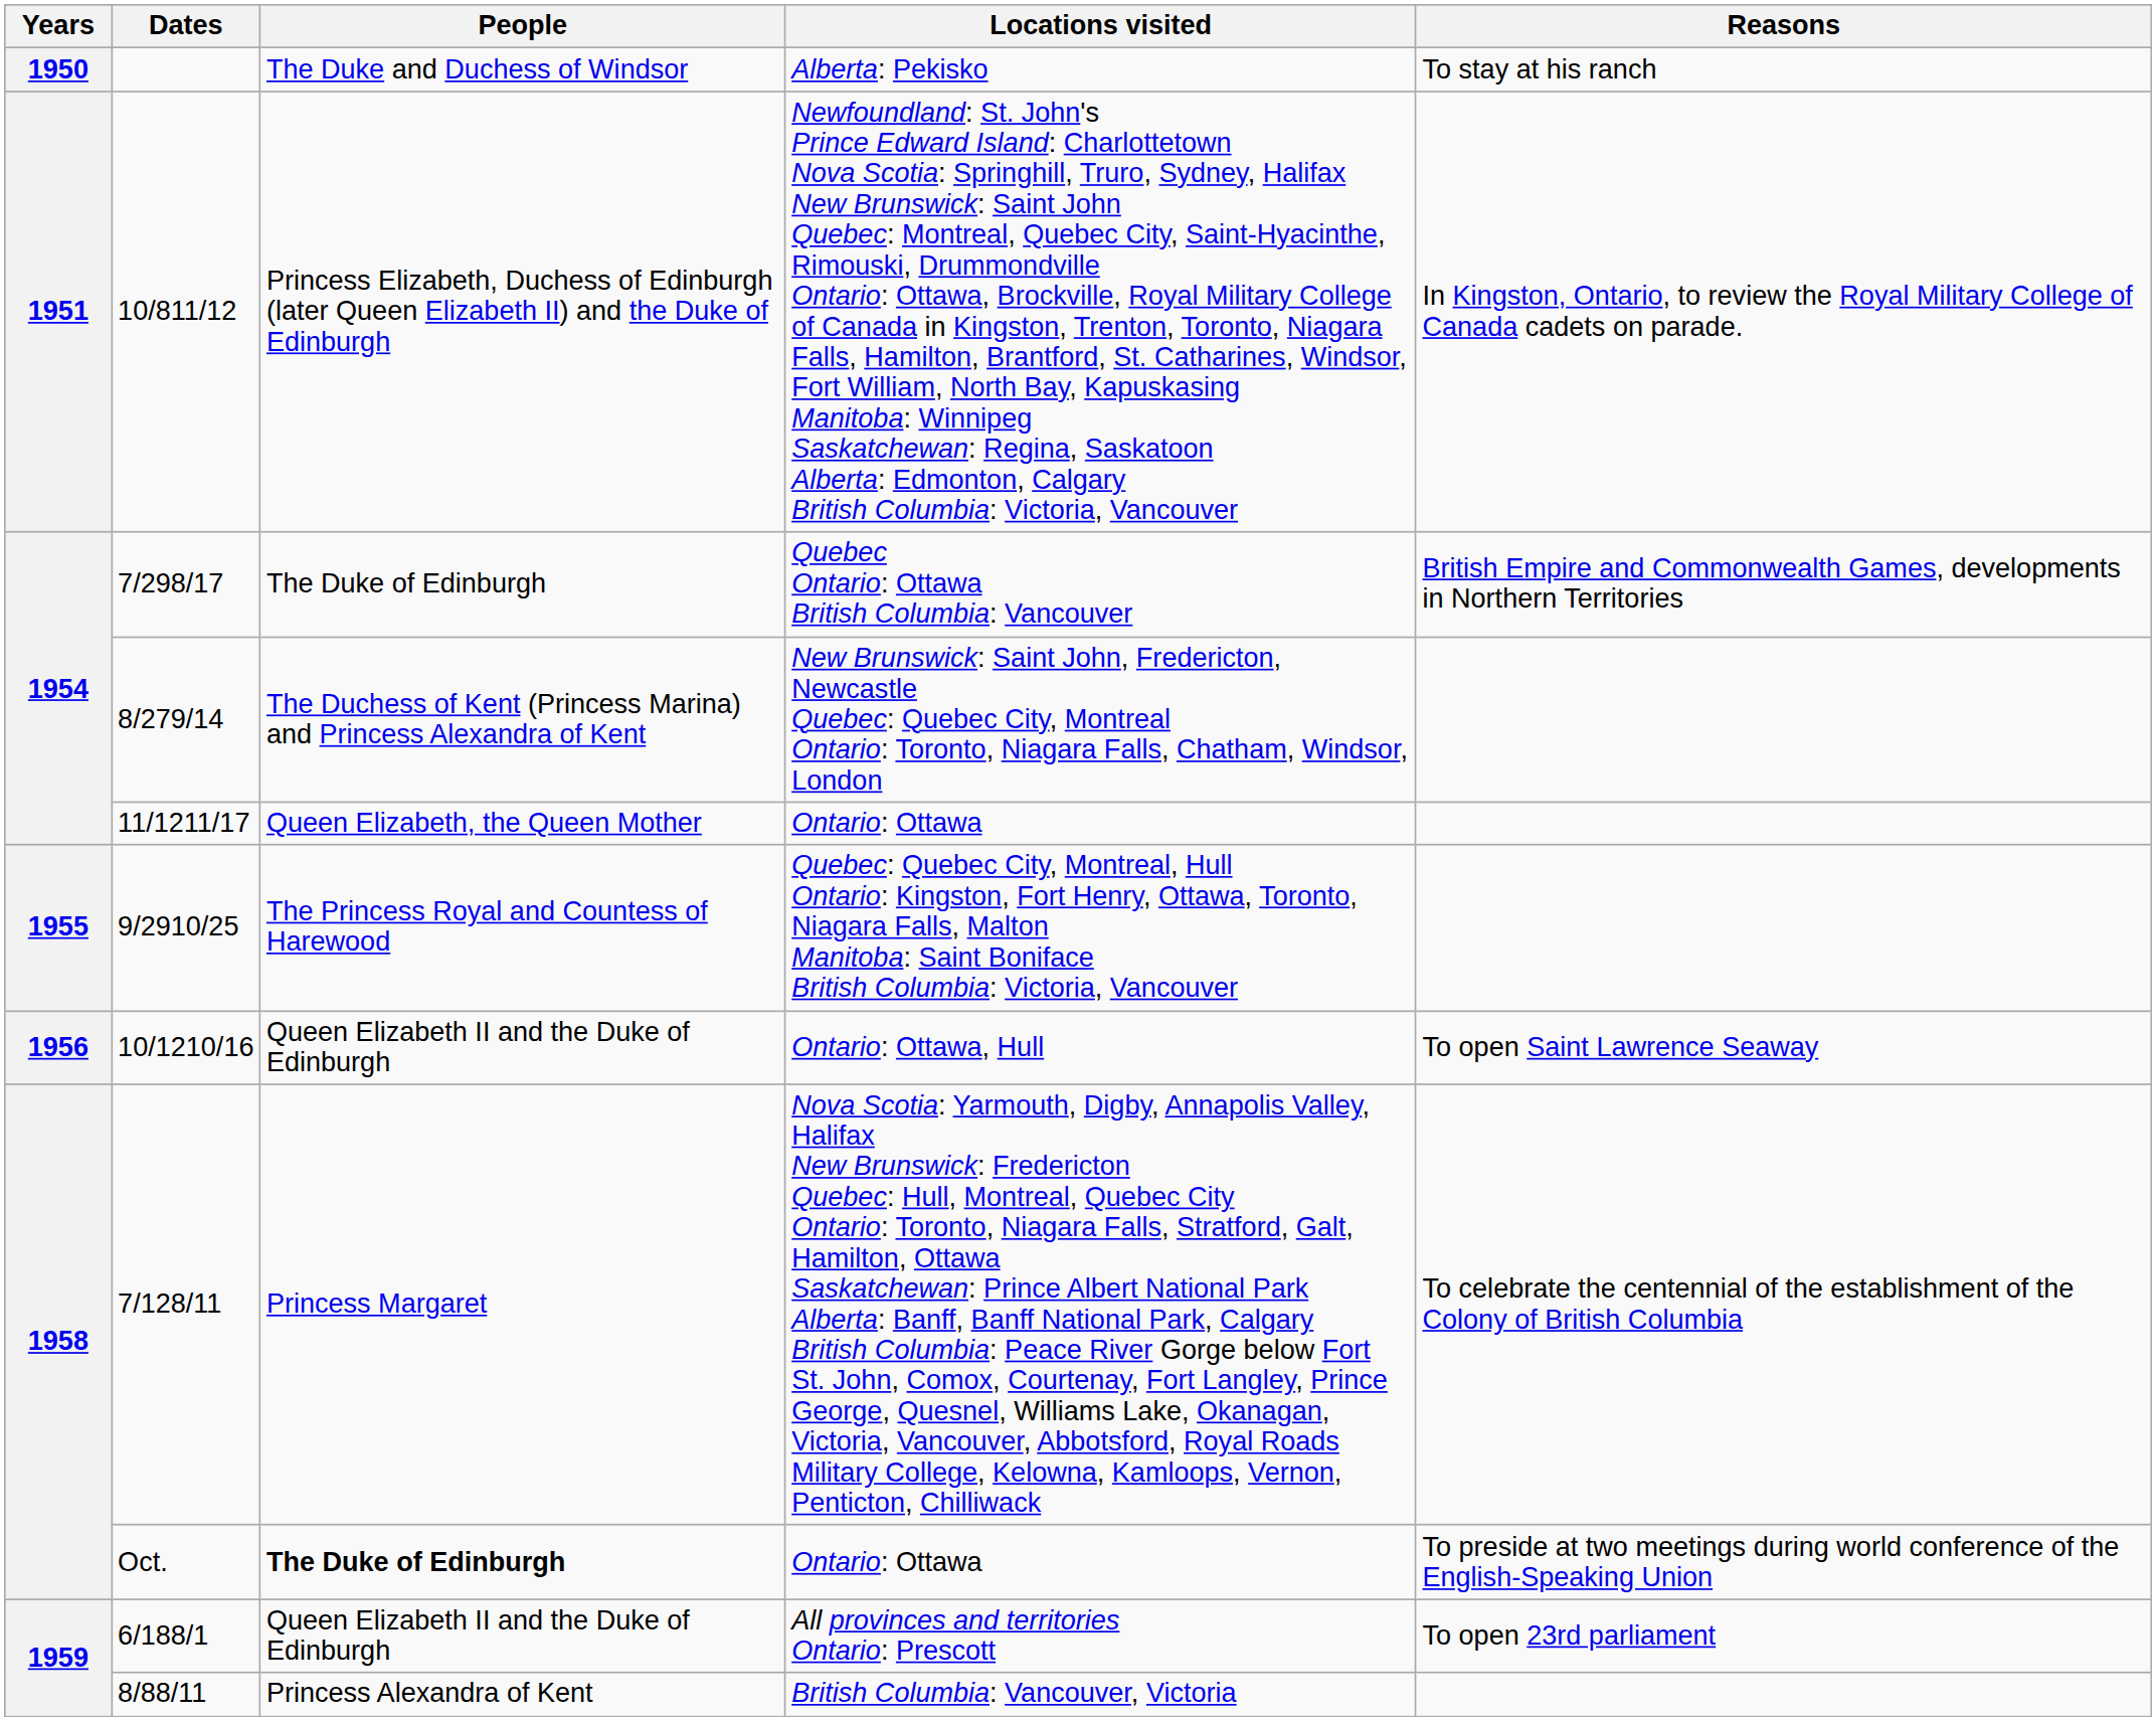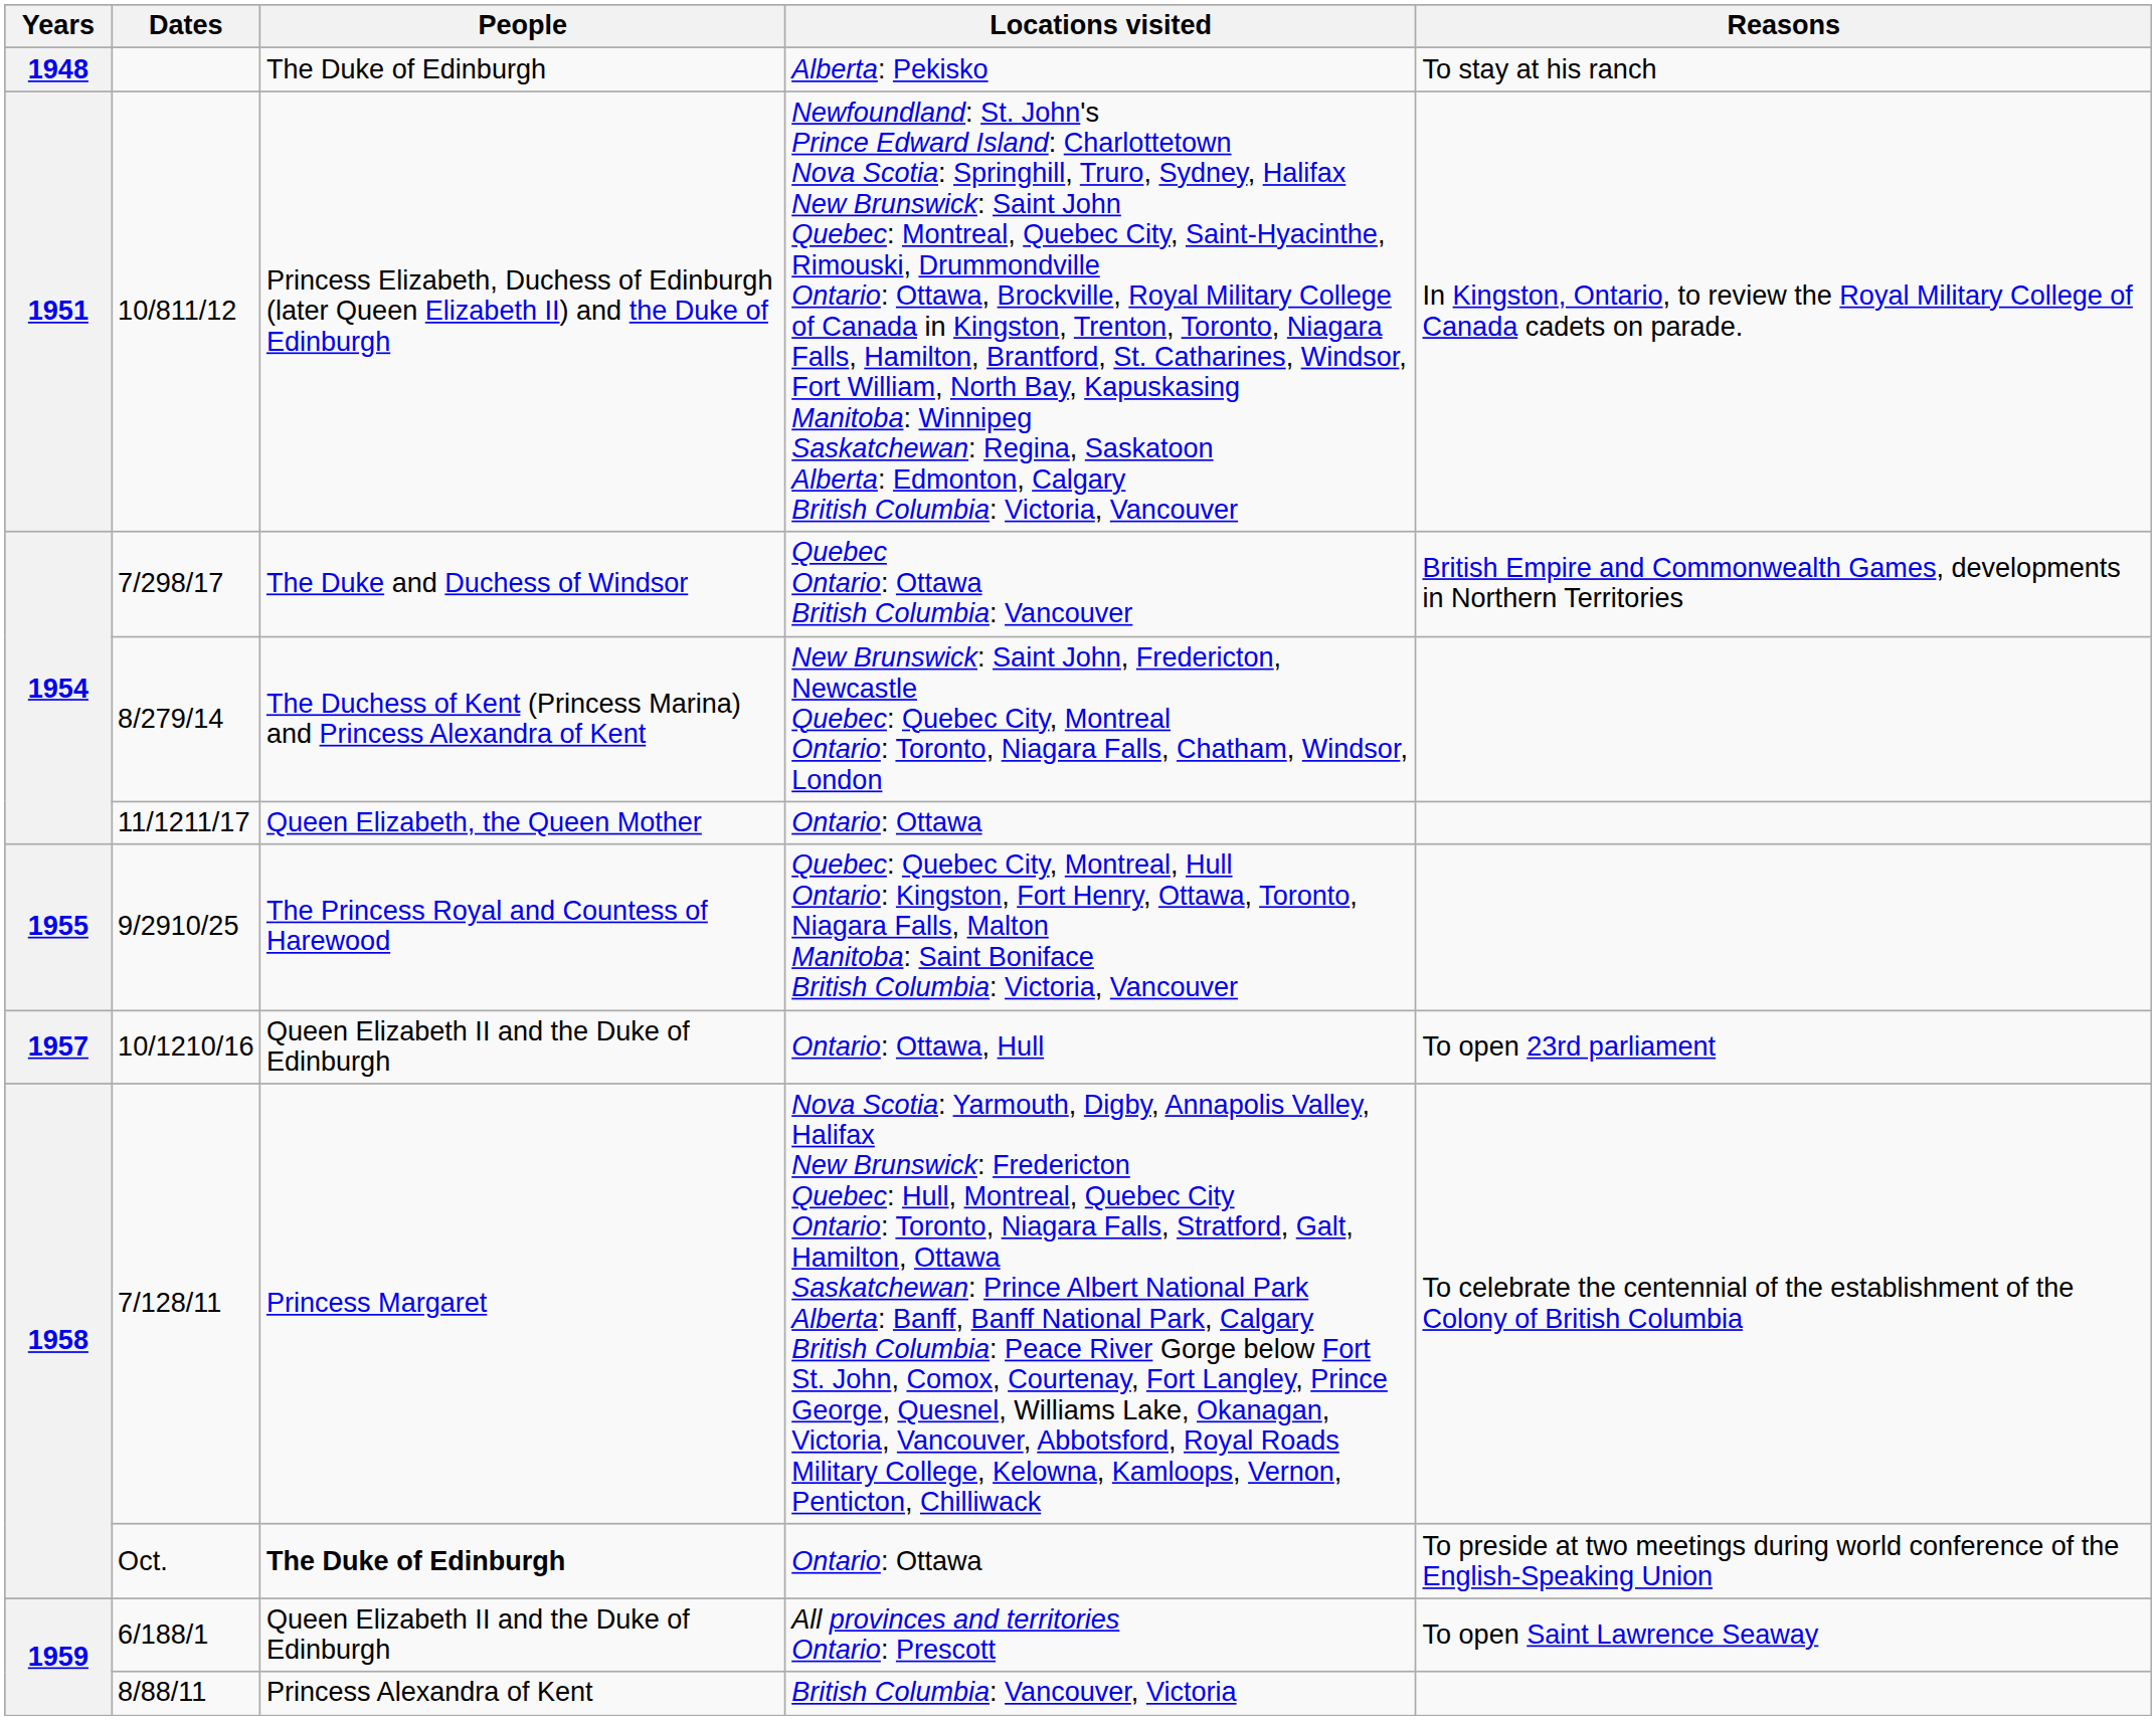Alberta: Pekisko | Years: 1950 -> 1948
Alberta: Pekisko | People: The Duke and Duchess of Windsor -> The Duke of Edinburgh
Quebec Ontario: Ottawa British Columbia: Vancouver | People: The Duke of Edinburgh -> The Duke and Duchess of Windsor
Ontario: Ottawa, Hull | Years: 1956 -> 1957
Ontario: Ottawa, Hull | Reasons: To open Saint Lawrence Seaway -> To open 23rd parliament
All provinces and territories Ontario: Prescott | Reasons: To open 23rd parliament -> To open Saint Lawrence Seaway
